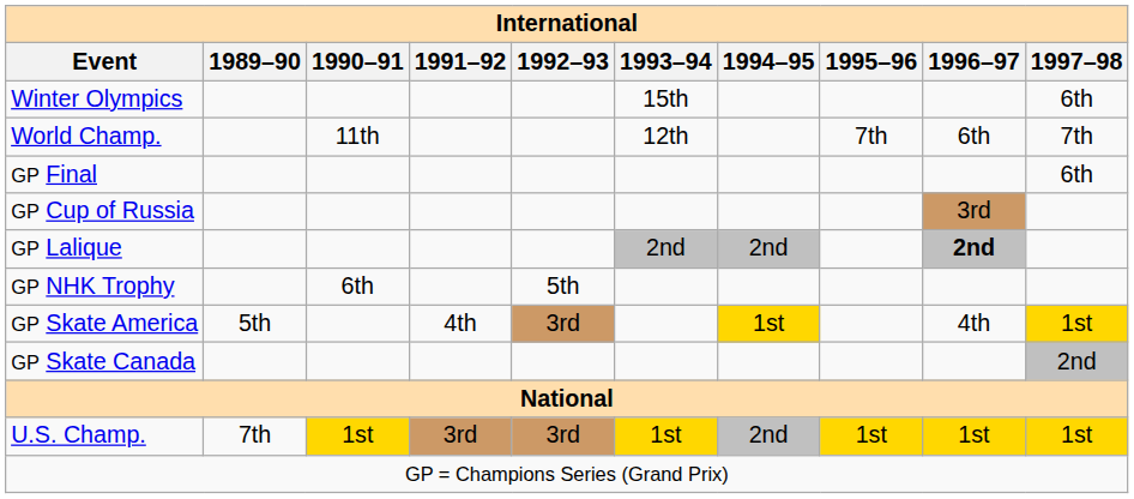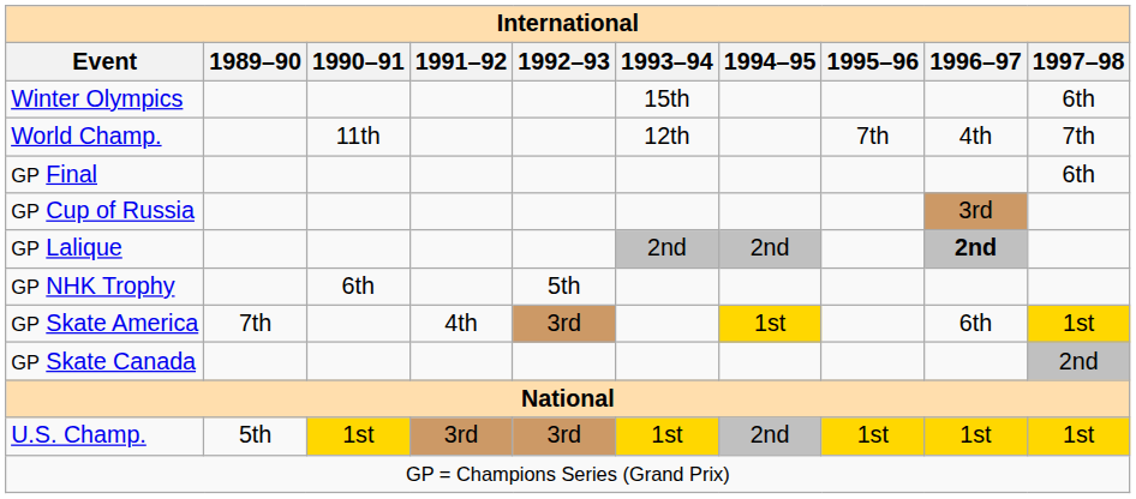World Champ. | 1996–97: 6th -> 4th
GP Skate America | 1989–90: 5th -> 7th
GP Skate America | 1996–97: 4th -> 6th
U.S. Champ. | 1989–90: 7th -> 5th
